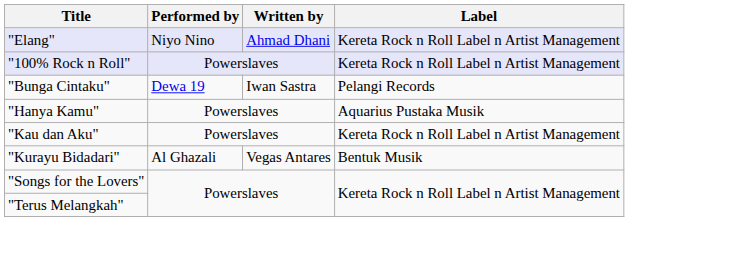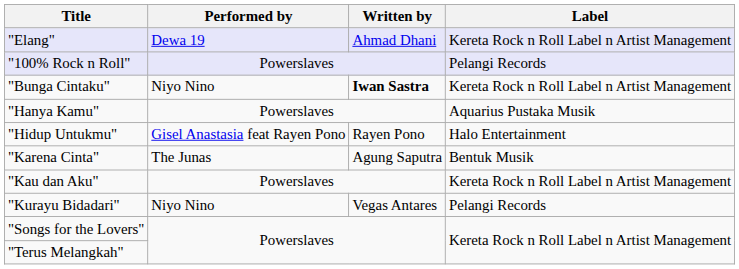"Elang" | Performed by: Niyo Nino -> Dewa 19
"100% Rock n Roll" | Label: Kereta Rock n Roll Label n Artist Management -> Pelangi Records
"Bunga Cintaku" | Performed by: Dewa 19 -> Niyo Nino
"Bunga Cintaku" | Written by: normal -> bold
"Bunga Cintaku" | Label: Pelangi Records -> Kereta Rock n Roll Label n Artist Management
+ row: "Hidup Untukmu" | Gisel Anastasia feat Rayen Pono | Rayen Pono | Halo Entertainment
+ row: "Karena Cinta" | The Junas | Agung Saputra | Bentuk Musik
"Kurayu Bidadari" | Performed by: Al Ghazali -> Niyo Nino
"Kurayu Bidadari" | Label: Bentuk Musik -> Pelangi Records
